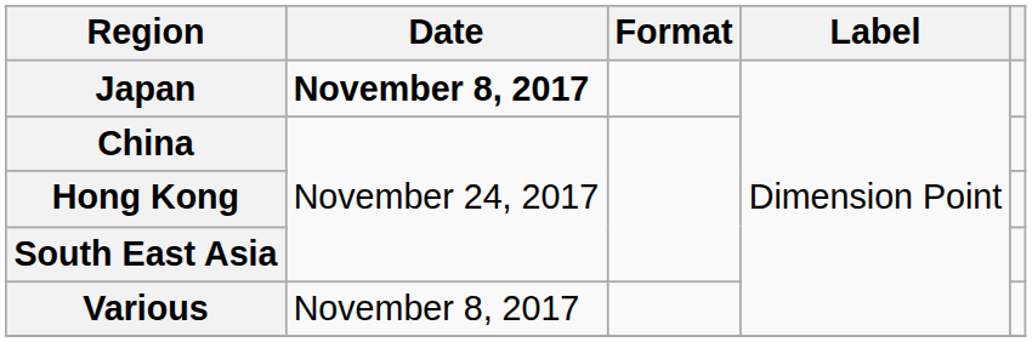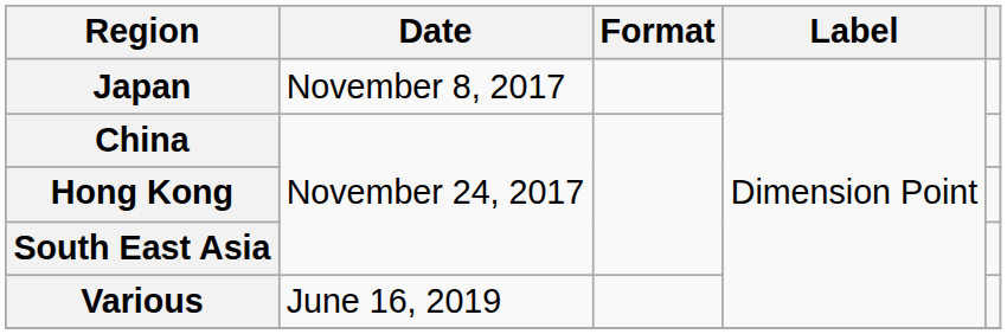Japan | Date: bold -> normal
Various | Date: November 8, 2017 -> June 16, 2019
